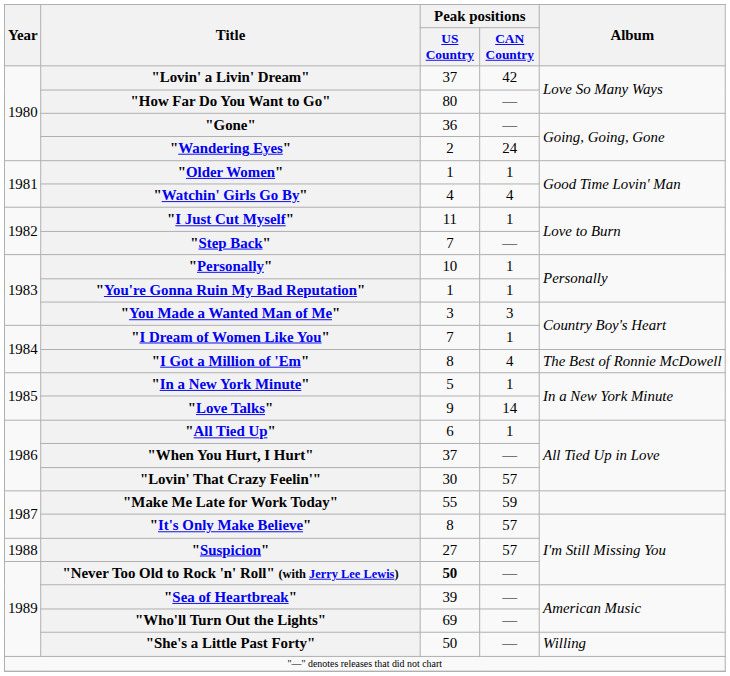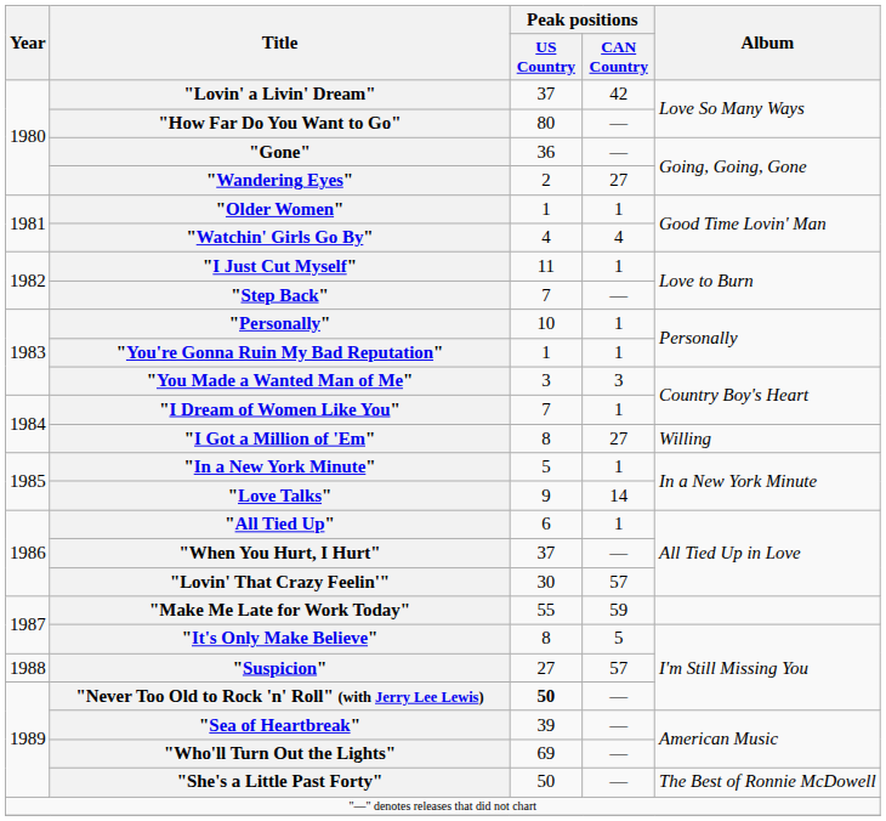"Wandering Eyes" | Peak positions / CAN Country: 24 -> 27
"I Got a Million of 'Em" | Peak positions / CAN Country: 4 -> 27
"I Got a Million of 'Em" | Album: The Best of Ronnie McDowell -> Willing
"It's Only Make Believe" | Peak positions / CAN Country: 57 -> 5
"She's a Little Past Forty" | Album: Willing -> The Best of Ronnie McDowell
